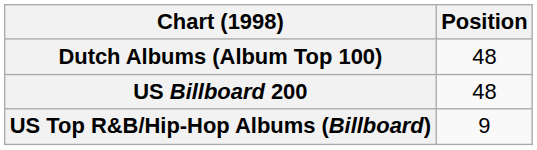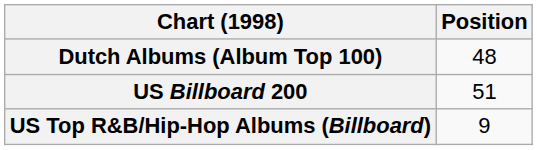US Billboard 200 | Position: 48 -> 51
